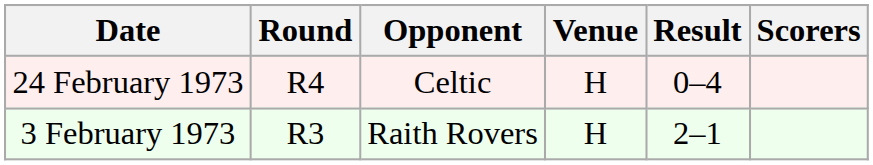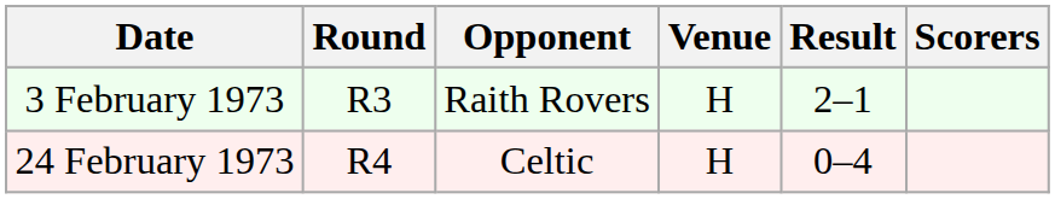rows swapped: 3 February 1973 <-> 24 February 1973
